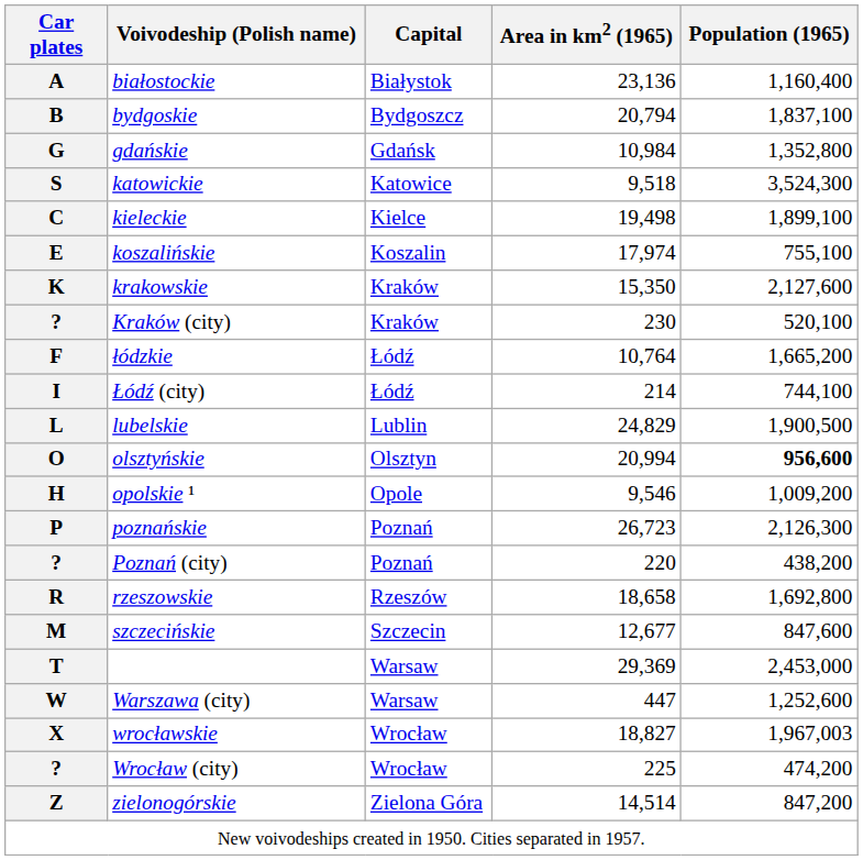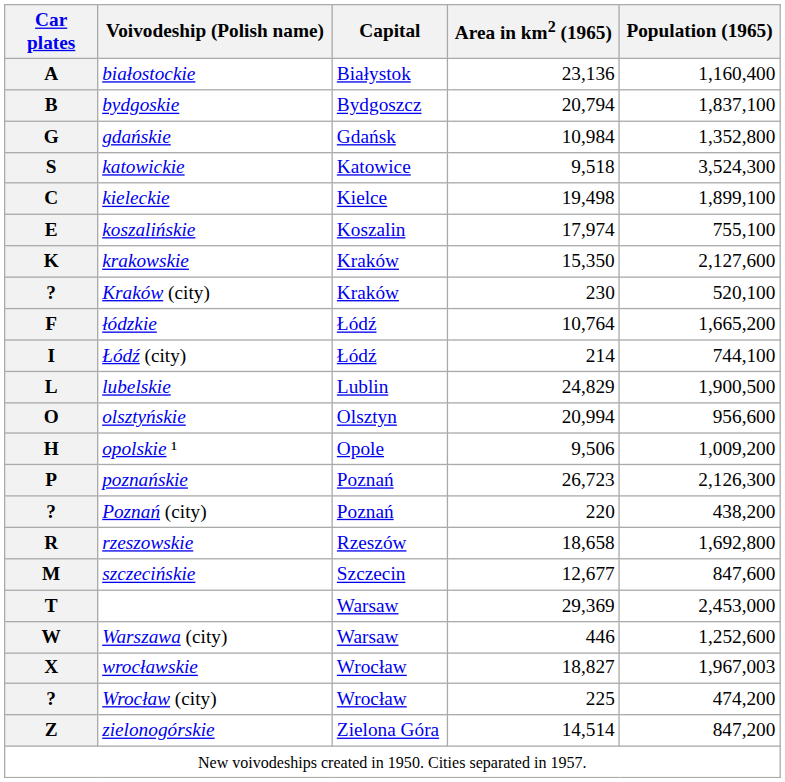O | Population (1965): bold -> normal
H | Area in km2 (1965): 9,546 -> 9,506
W | Area in km2 (1965): 447 -> 446
